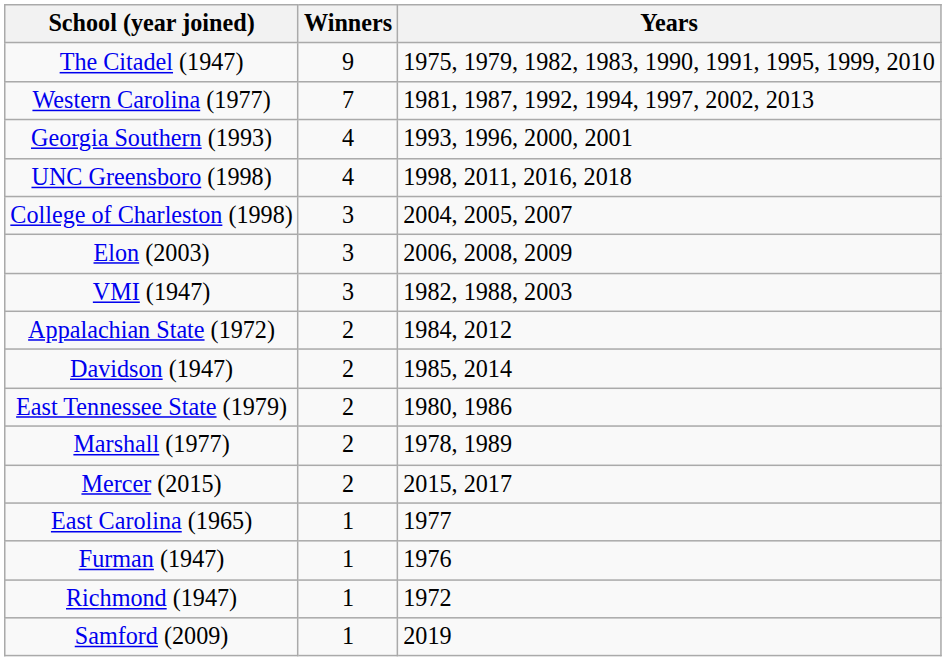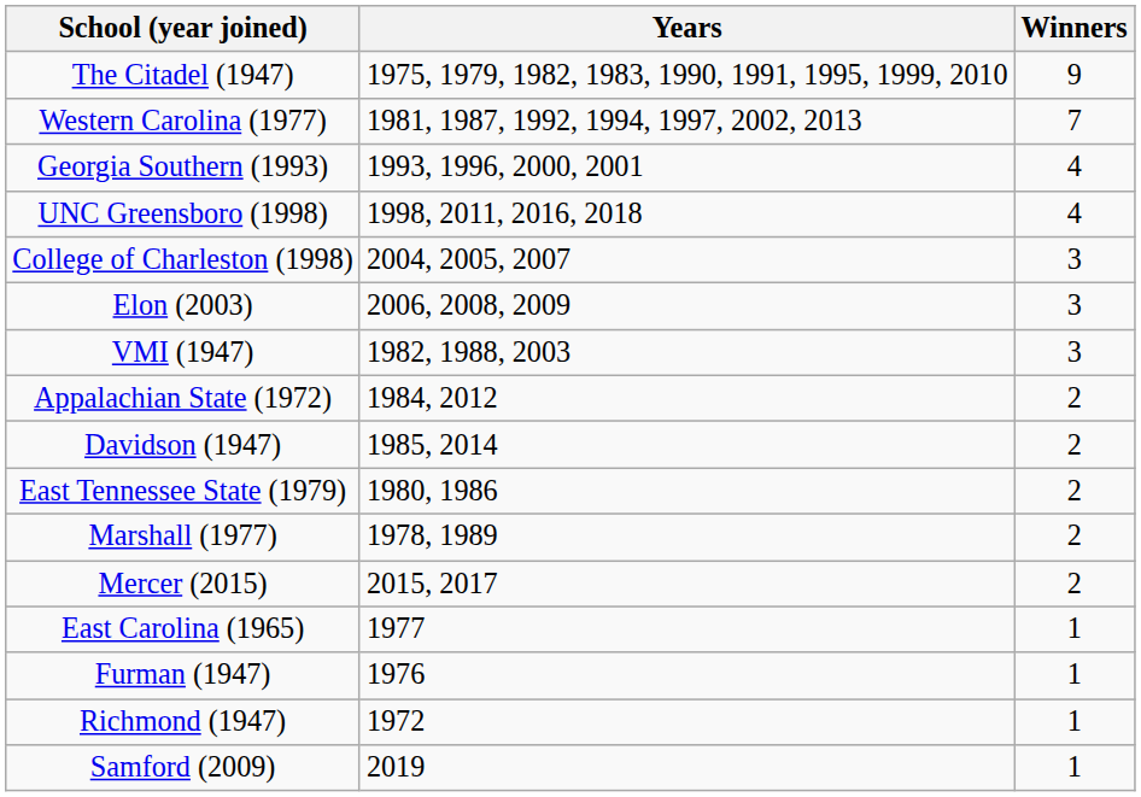columns swapped: Winners <-> Years
